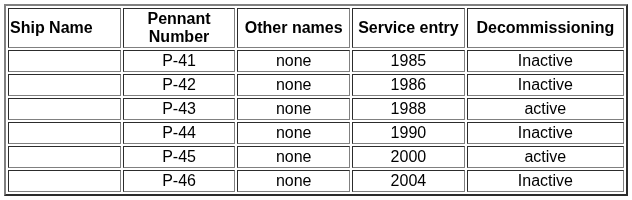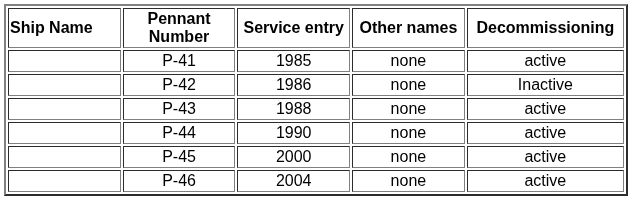columns swapped: Other names <-> Service entry
P-41 | Decommissioning: Inactive -> active
P-44 | Decommissioning: Inactive -> active
P-46 | Decommissioning: Inactive -> active
